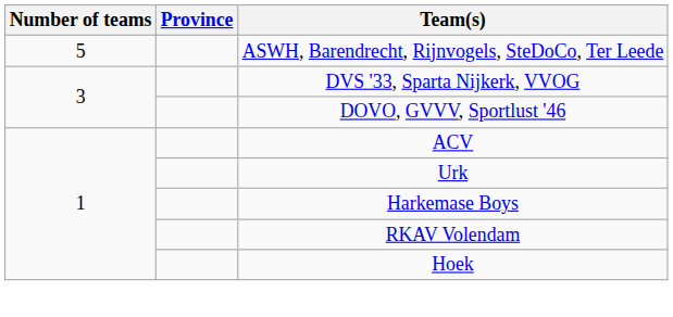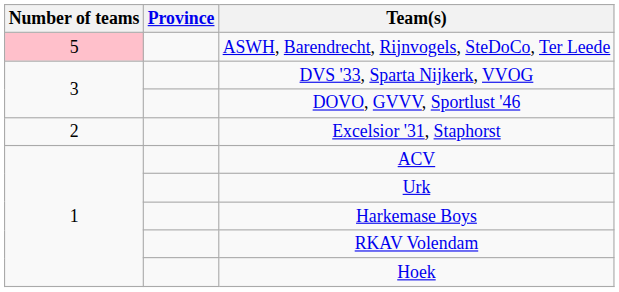ASWH, Barendrecht, Rijnvogels, SteDoCo, Ter Leede | Number of teams: no background -> pink background
+ row: 2 | Excelsior '31, Staphorst
